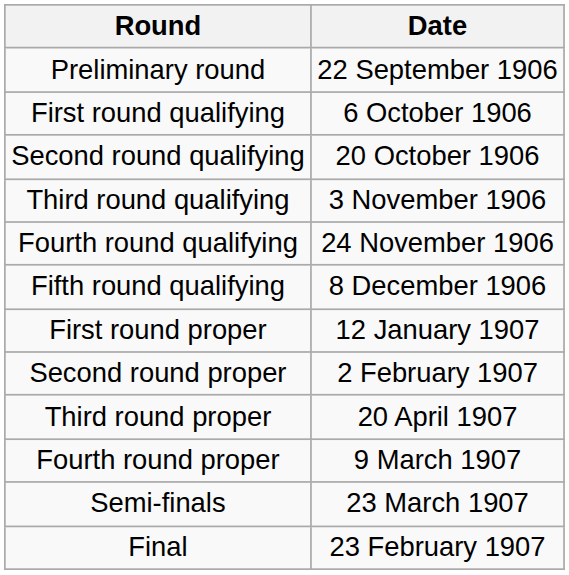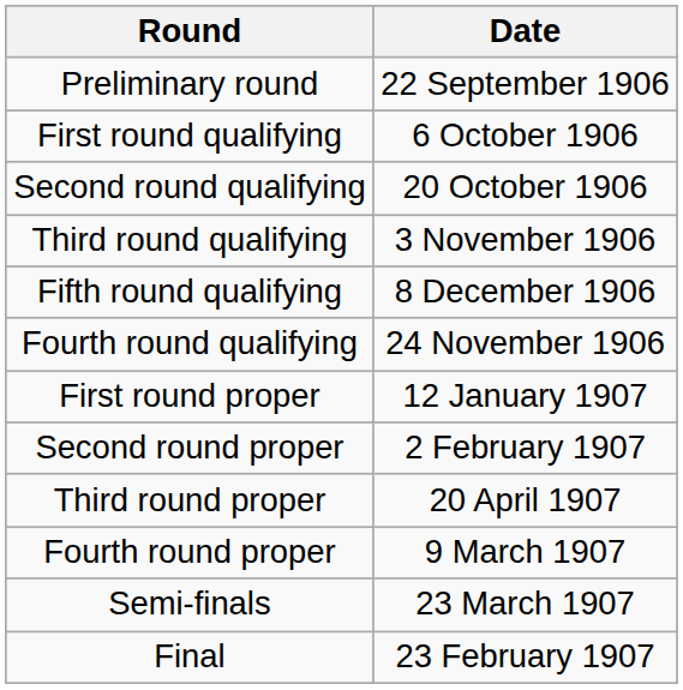rows swapped: Fourth round qualifying <-> Fifth round qualifying
